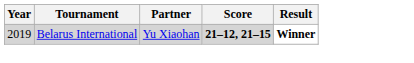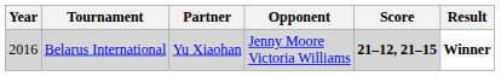+ column: Opponent | Jenny Moore Victoria Williams
Belarus International | Year: 2019 -> 2016
